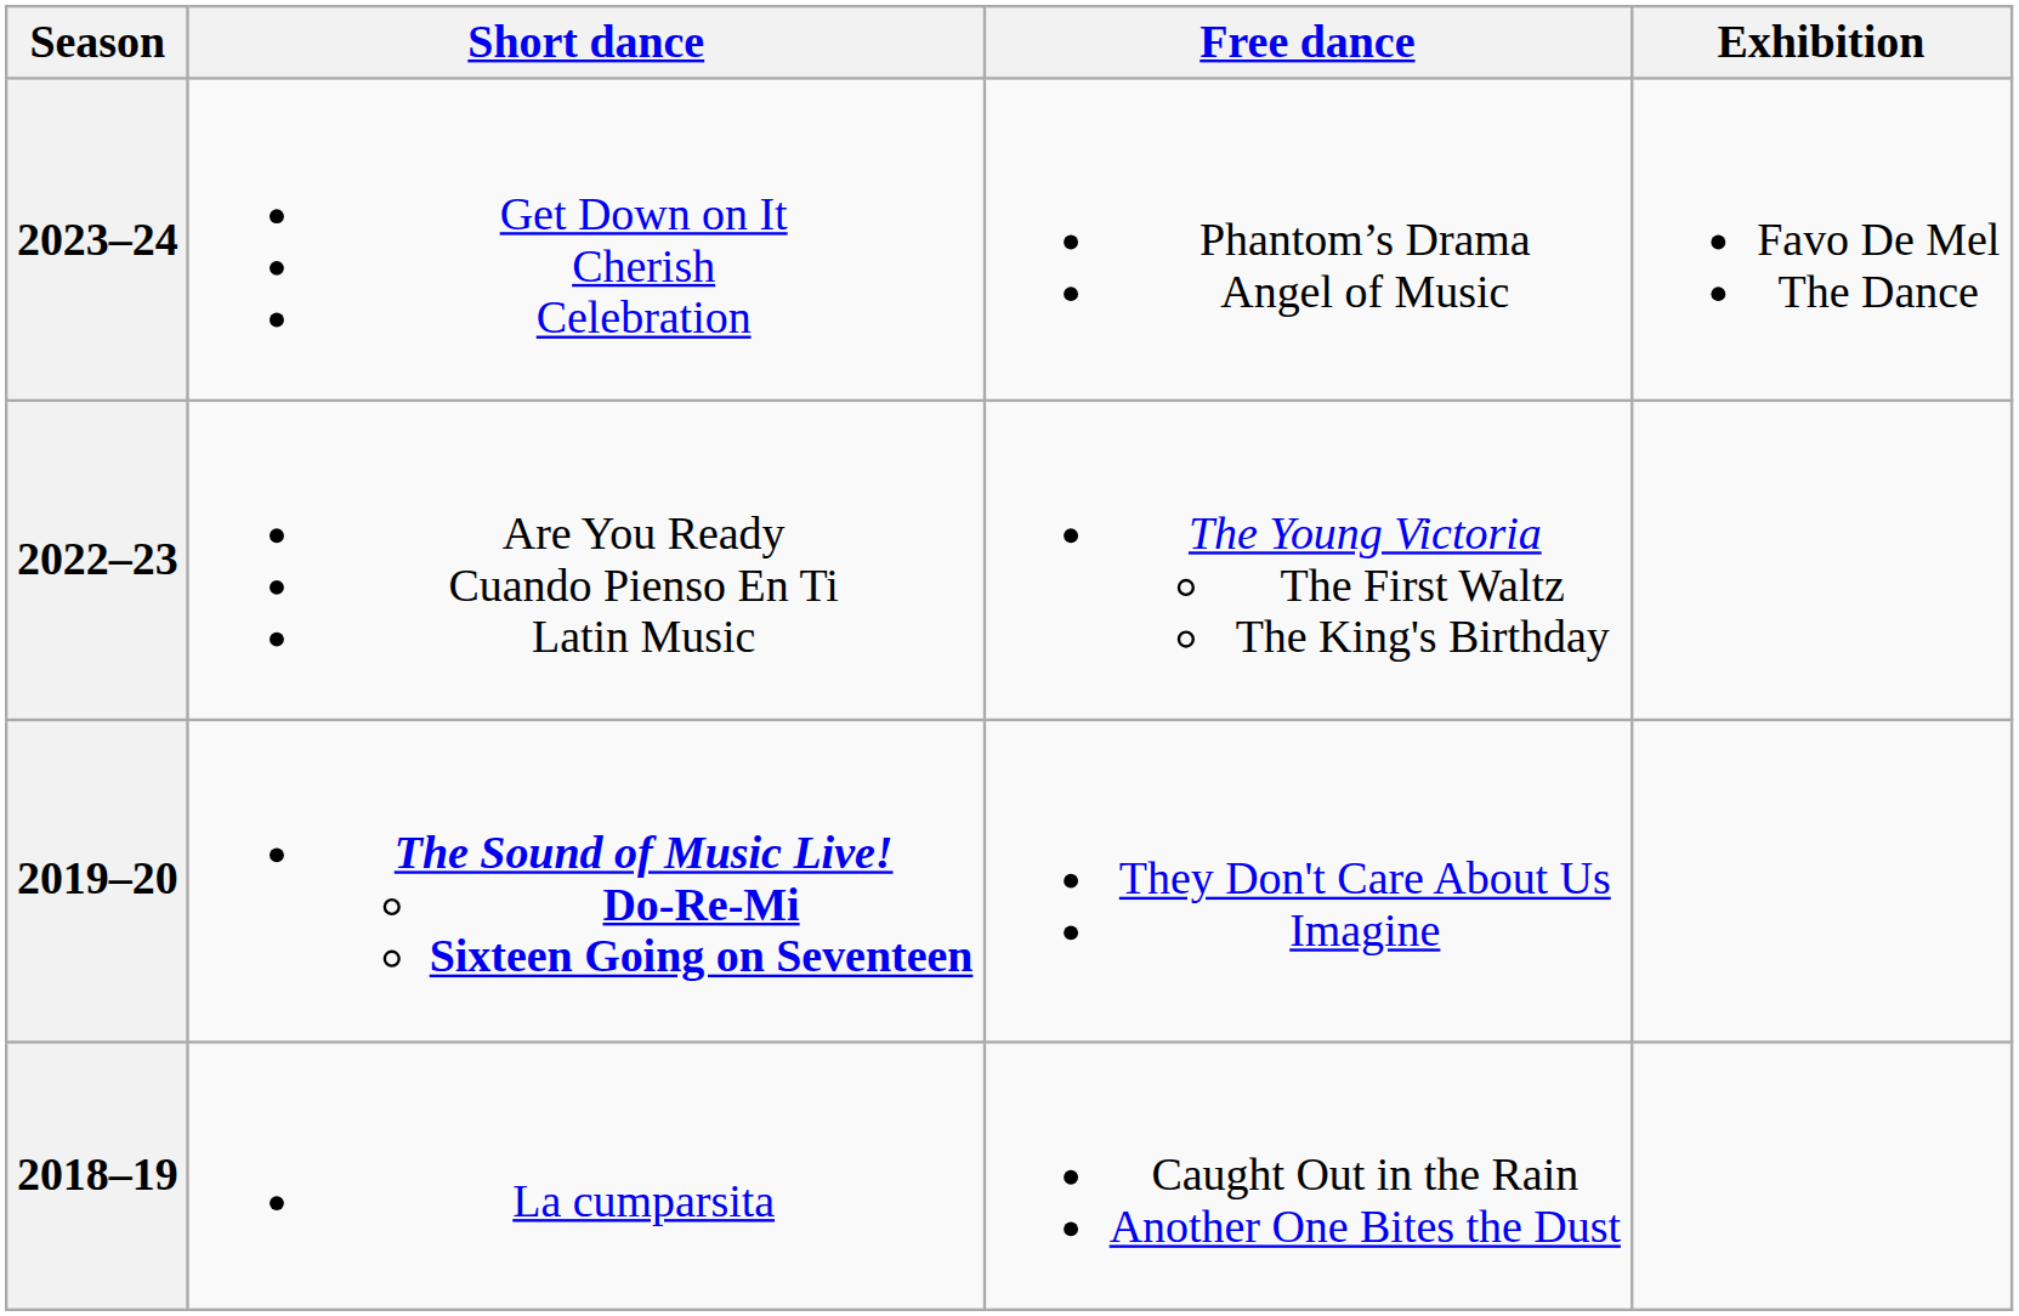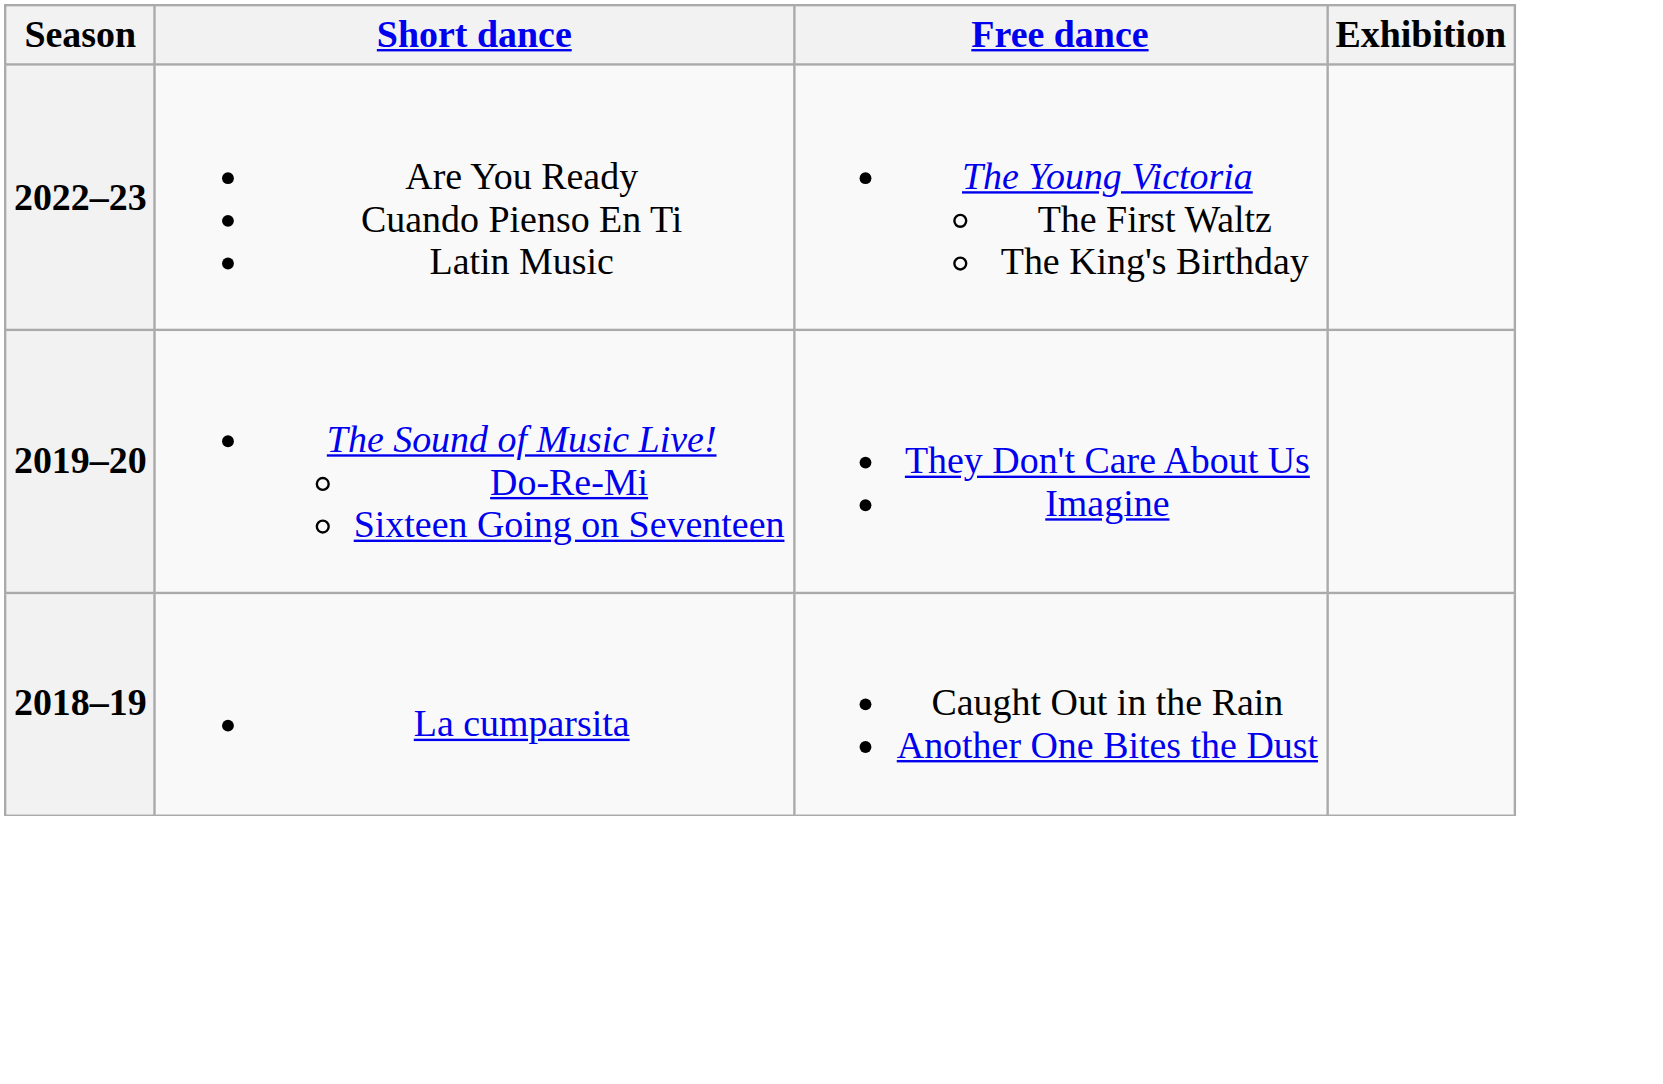- row: 2023–24 | Get Down on It Cherish Celebration | Phantom’s Drama Angel of Music | Favo De Mel The Dance
2019–20 | Short dance: bold -> normal
